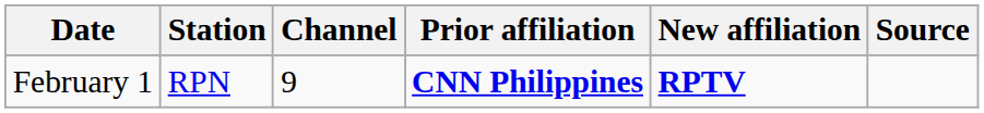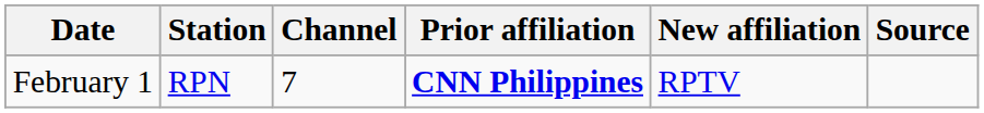February 1 | Channel: 9 -> 7
February 1 | New affiliation: bold -> normal
